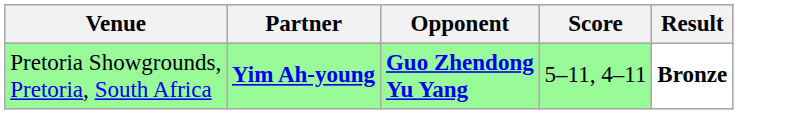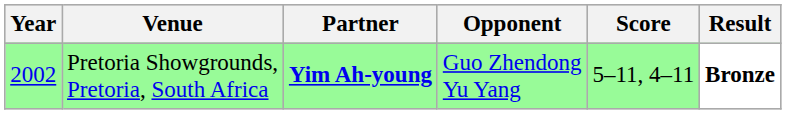+ column: Year | 2002
Pretoria Showgrounds, Pretoria, South Africa | Opponent: bold -> normal
